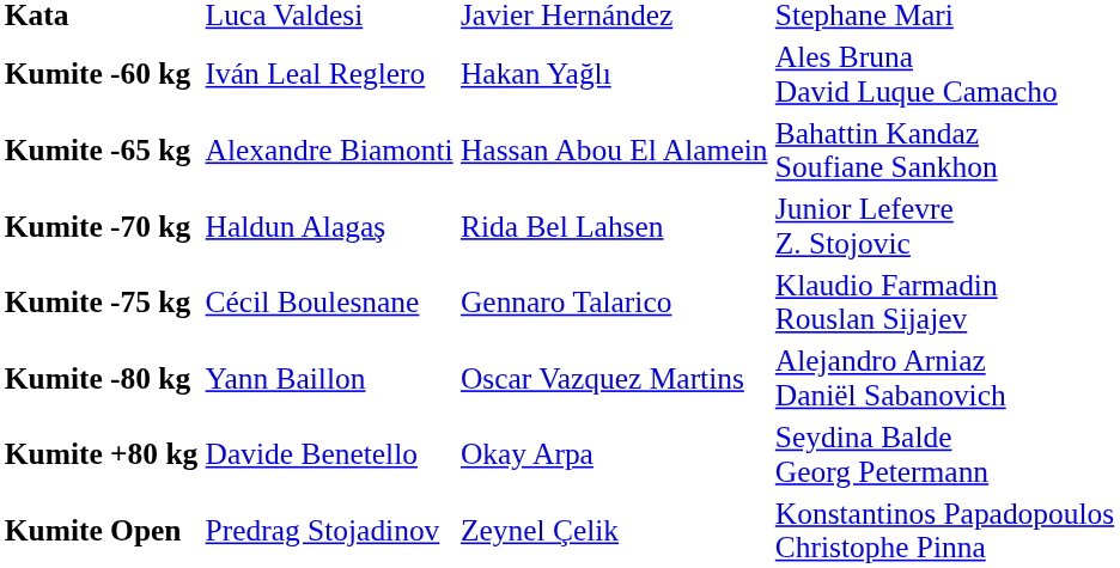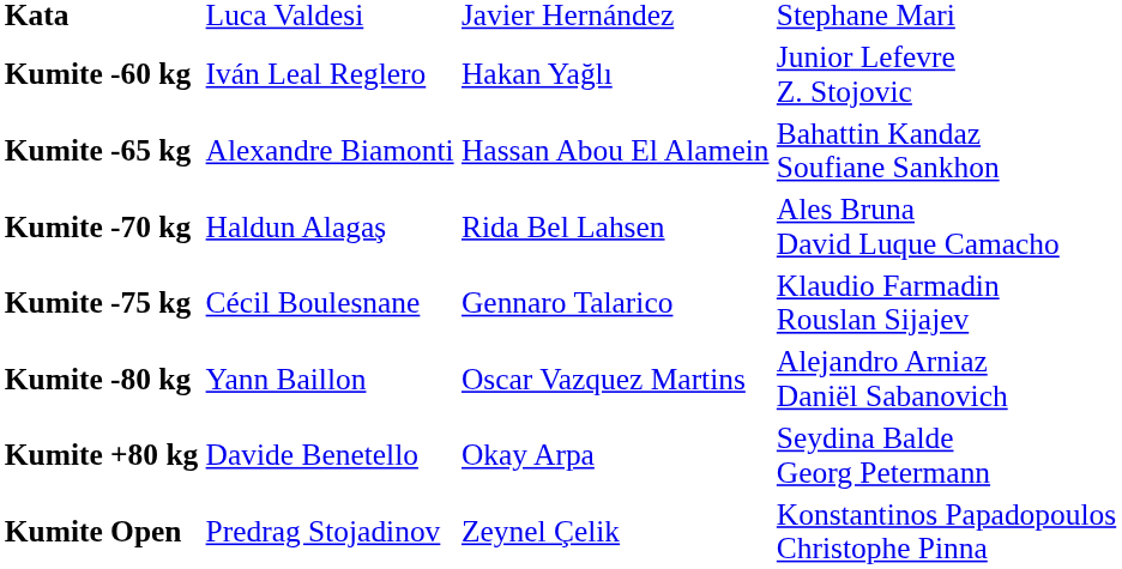Kumite -60 kg | column 4: Ales Bruna David Luque Camacho -> Junior Lefevre Z. Stojovic
Kumite -70 kg | column 4: Junior Lefevre Z. Stojovic -> Ales Bruna David Luque Camacho
